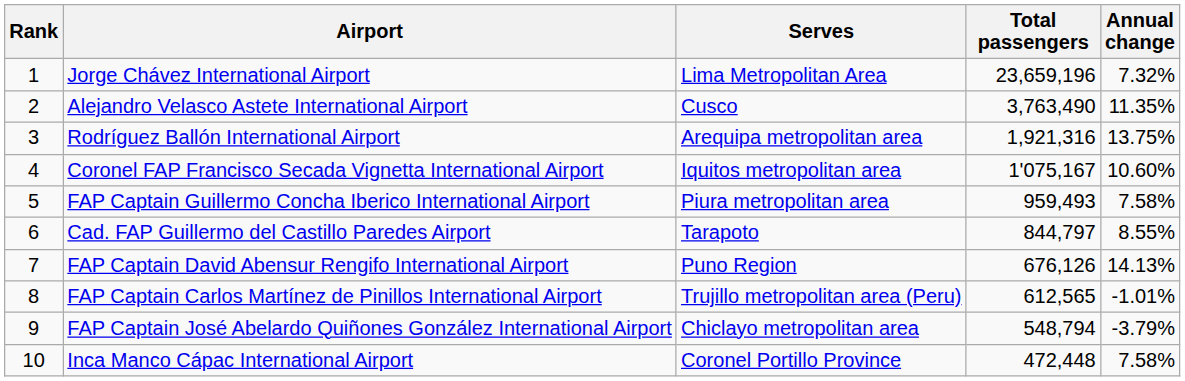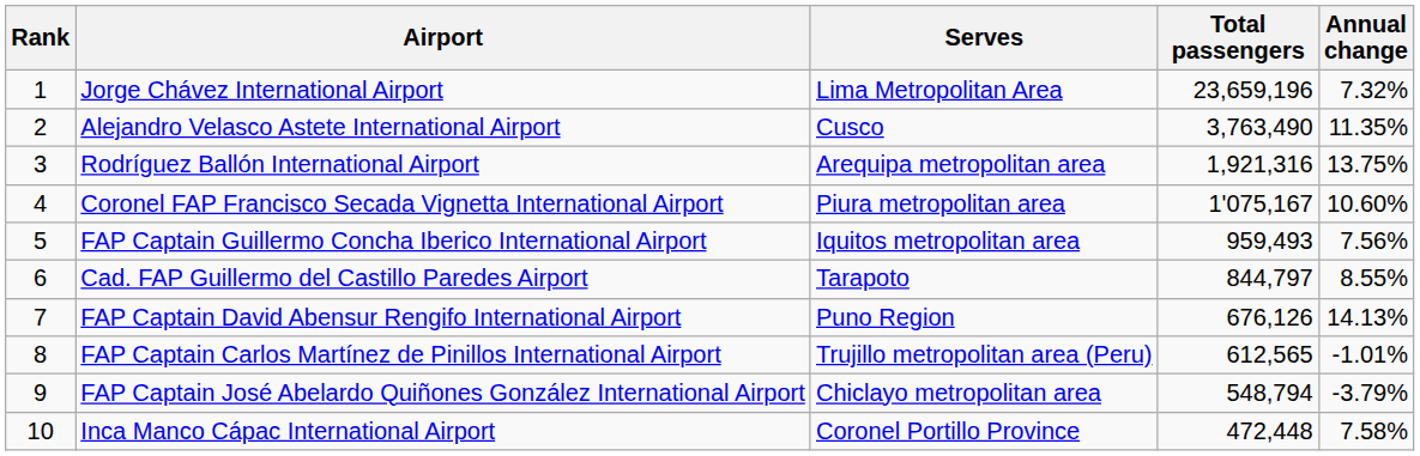Coronel FAP Francisco Secada Vignetta International Airport | Serves: Iquitos metropolitan area -> Piura metropolitan area
FAP Captain Guillermo Concha Iberico International Airport | Serves: Piura metropolitan area -> Iquitos metropolitan area
FAP Captain Guillermo Concha Iberico International Airport | Annual change: 7.58% -> 7.56%
